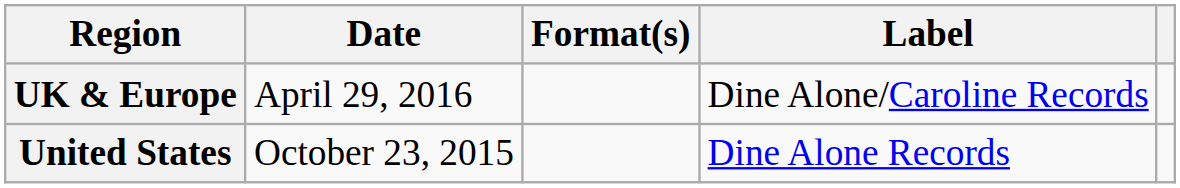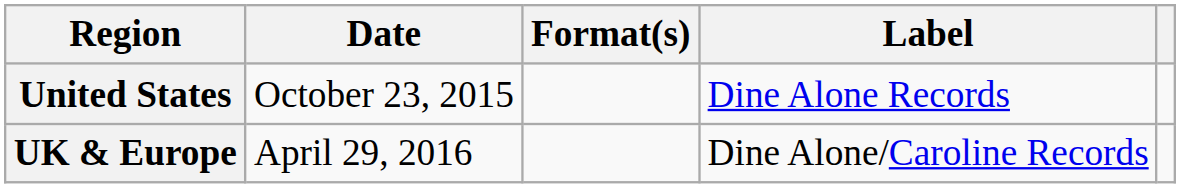rows swapped: United States <-> UK & Europe
